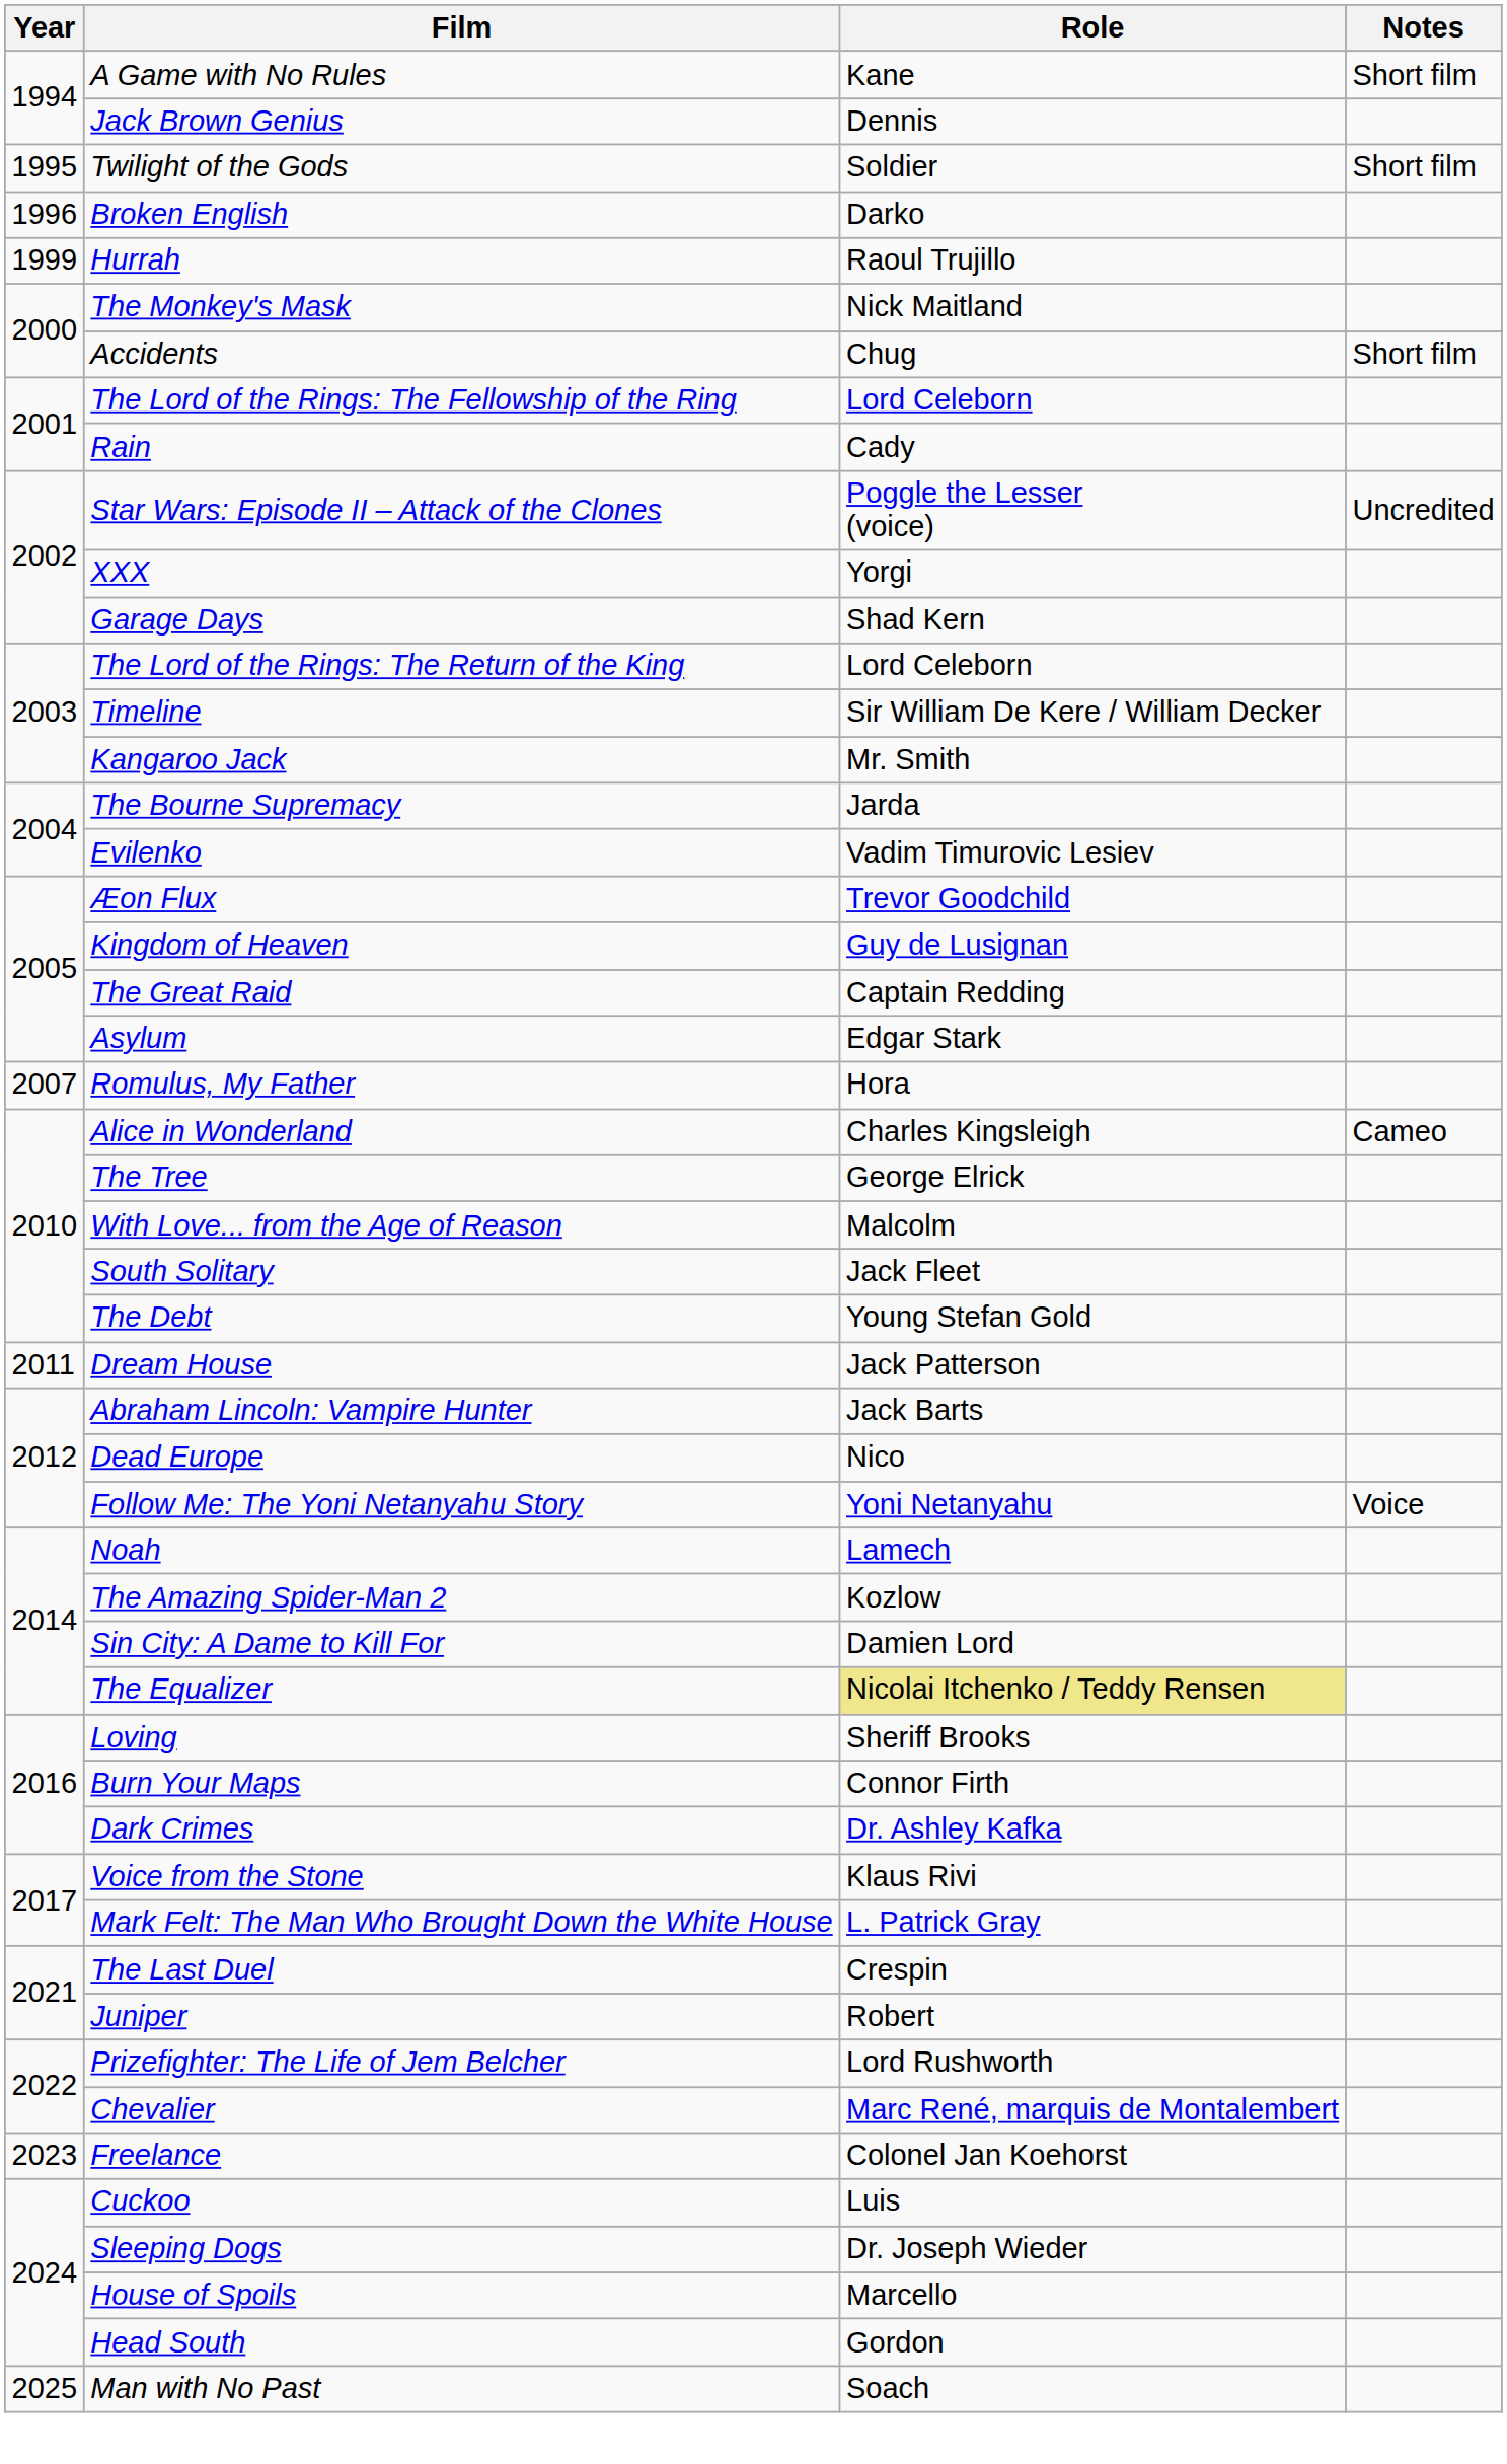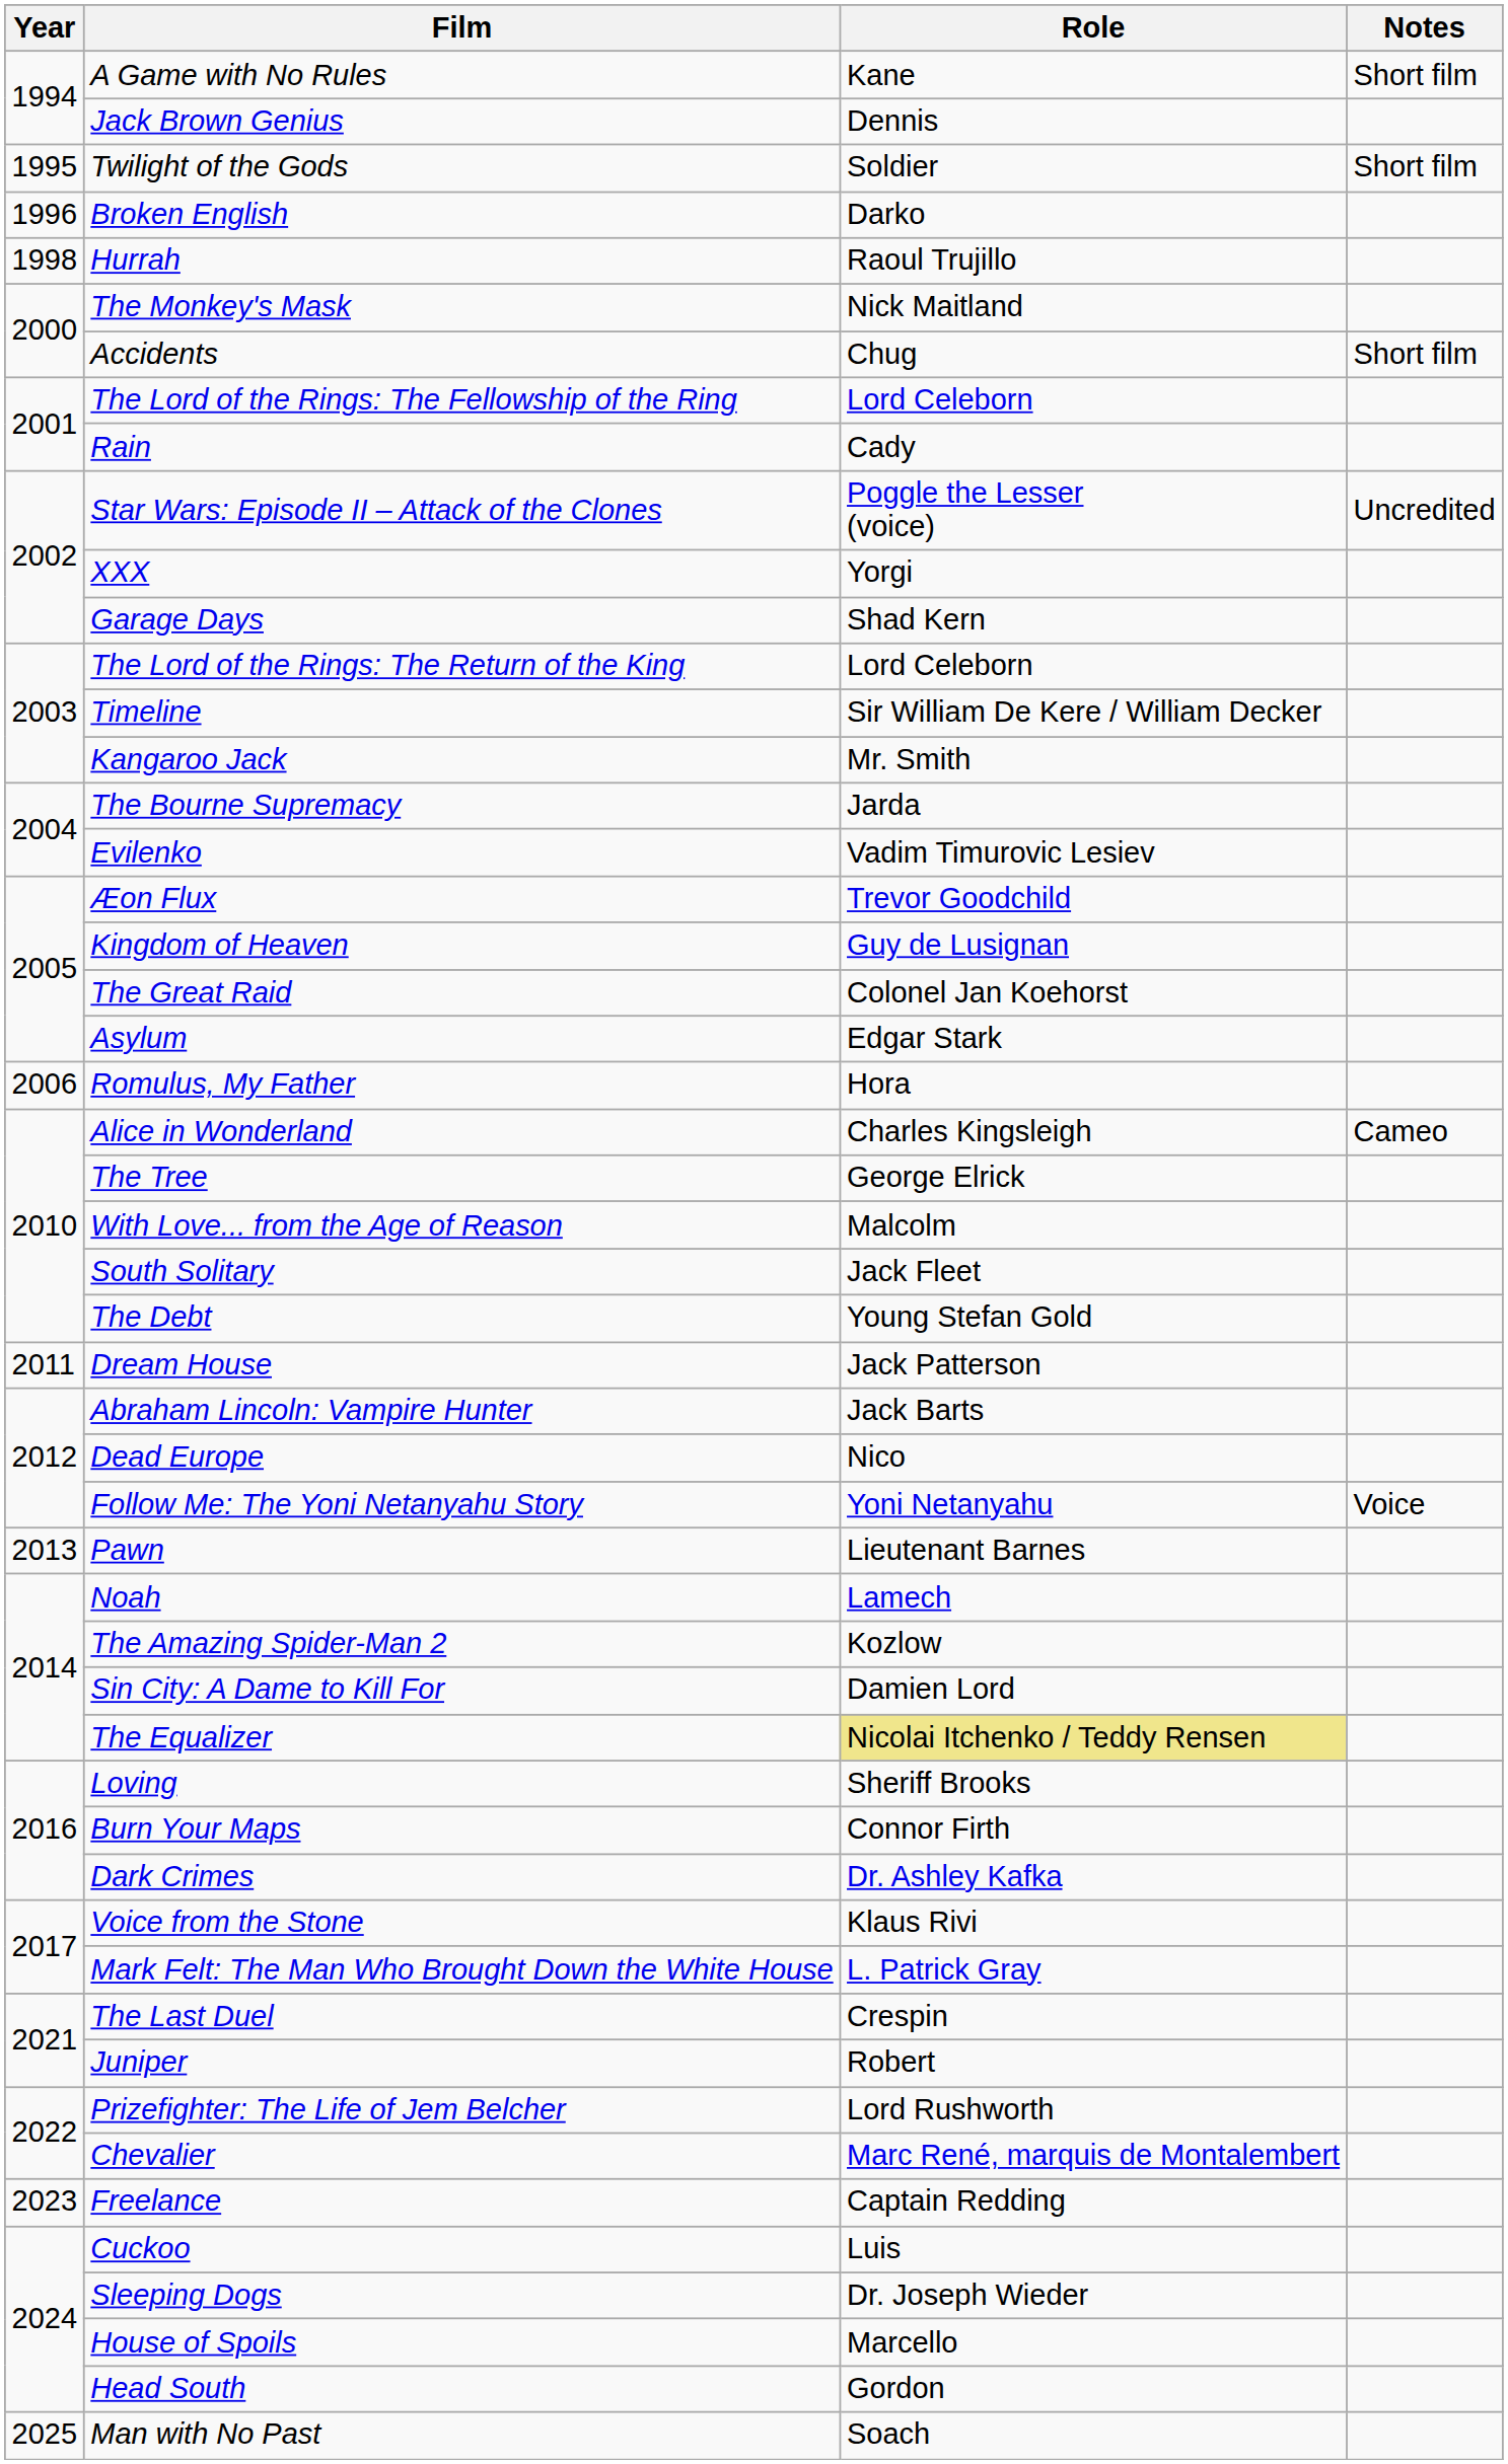Hurrah | Year: 1999 -> 1998
The Great Raid | Role: Captain Redding -> Colonel Jan Koehorst
Romulus, My Father | Year: 2007 -> 2006
+ row: 2013 | Pawn | Lieutenant Barnes
Freelance | Role: Colonel Jan Koehorst -> Captain Redding
